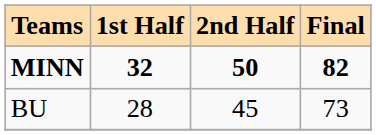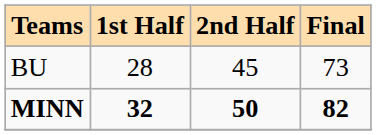rows swapped: MINN <-> BU
